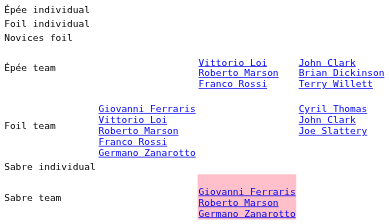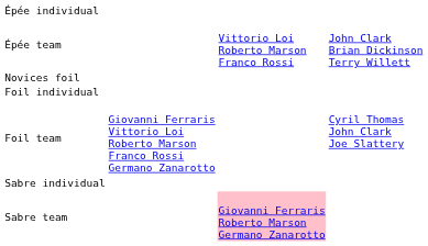rows swapped: Épée team <-> Foil individual
